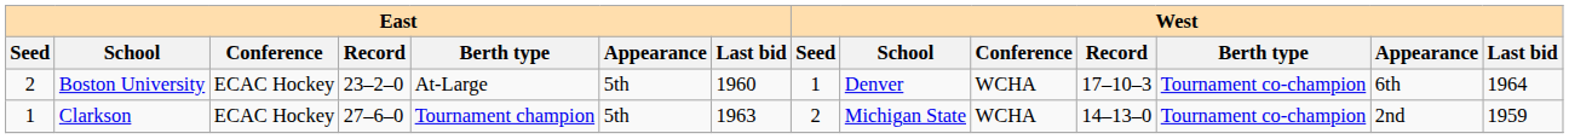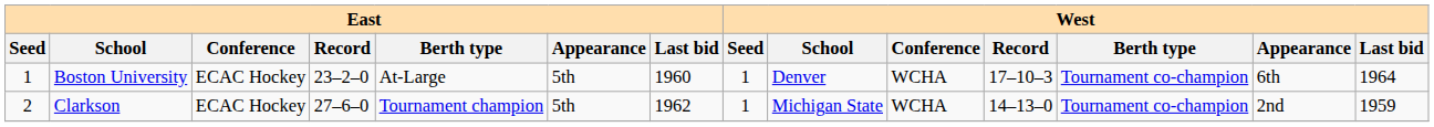Boston University | East / Seed: 2 -> 1
Clarkson | East / Seed: 1 -> 2
Clarkson | East / Last bid: 1963 -> 1962
Clarkson | West / Seed: 2 -> 1
